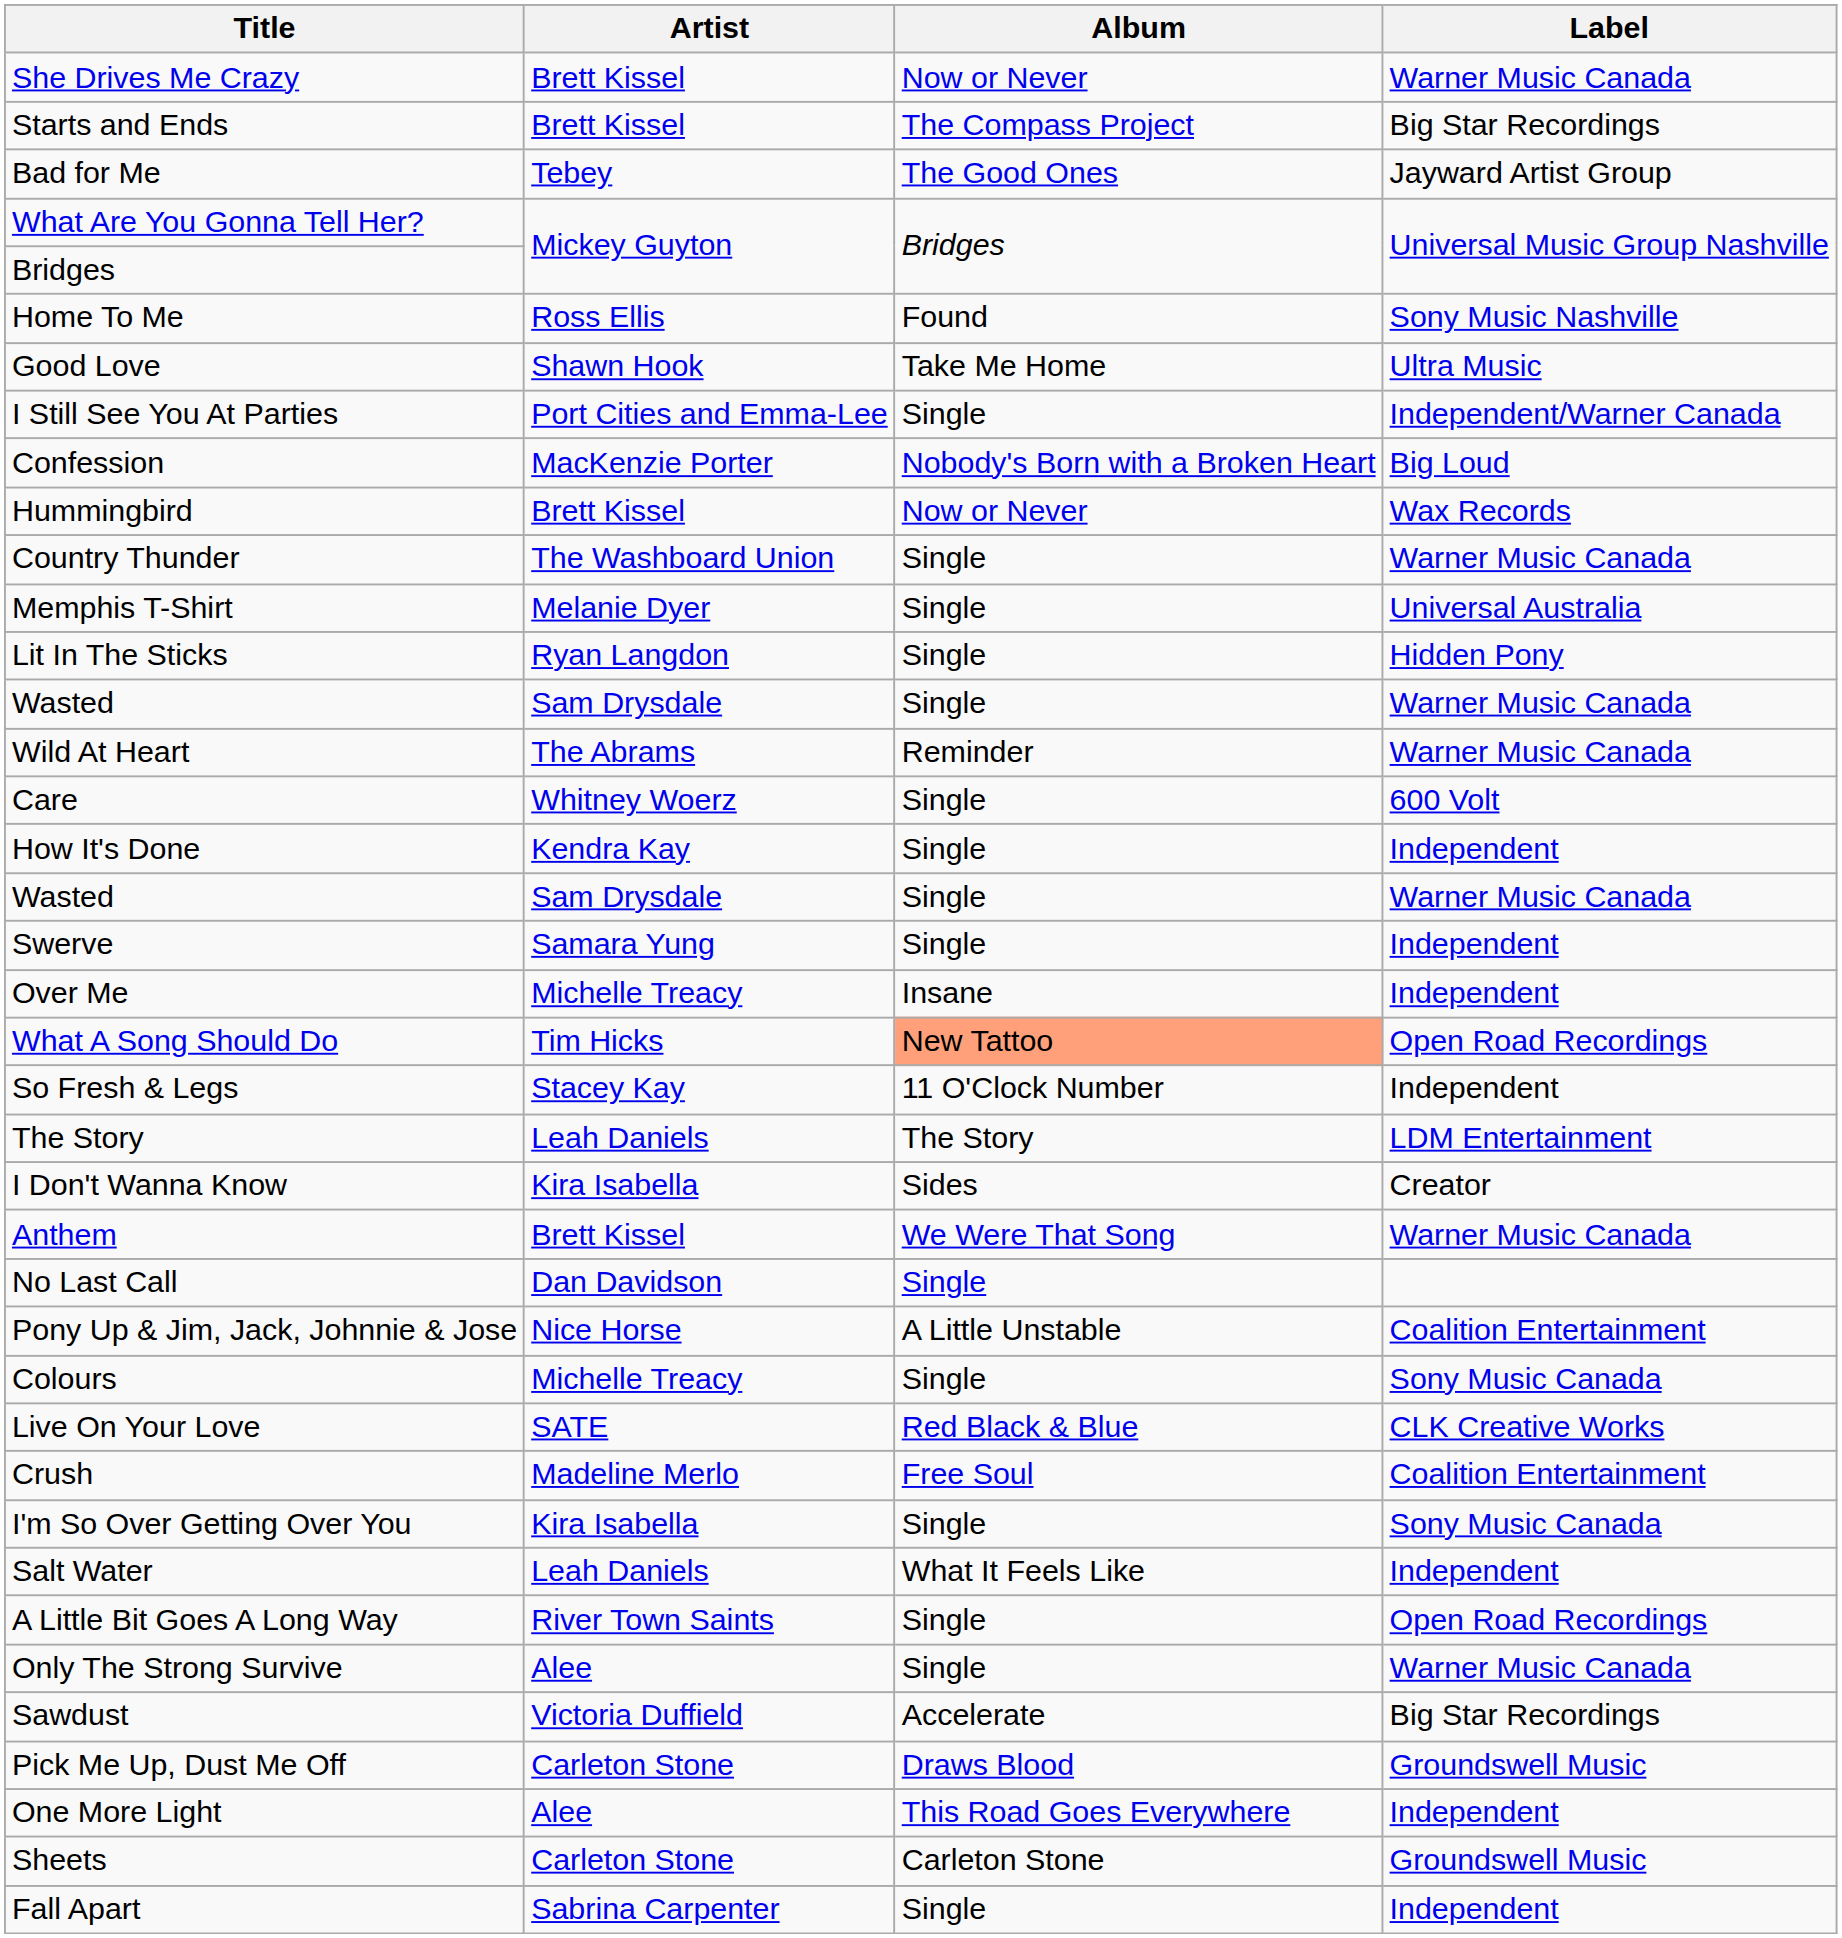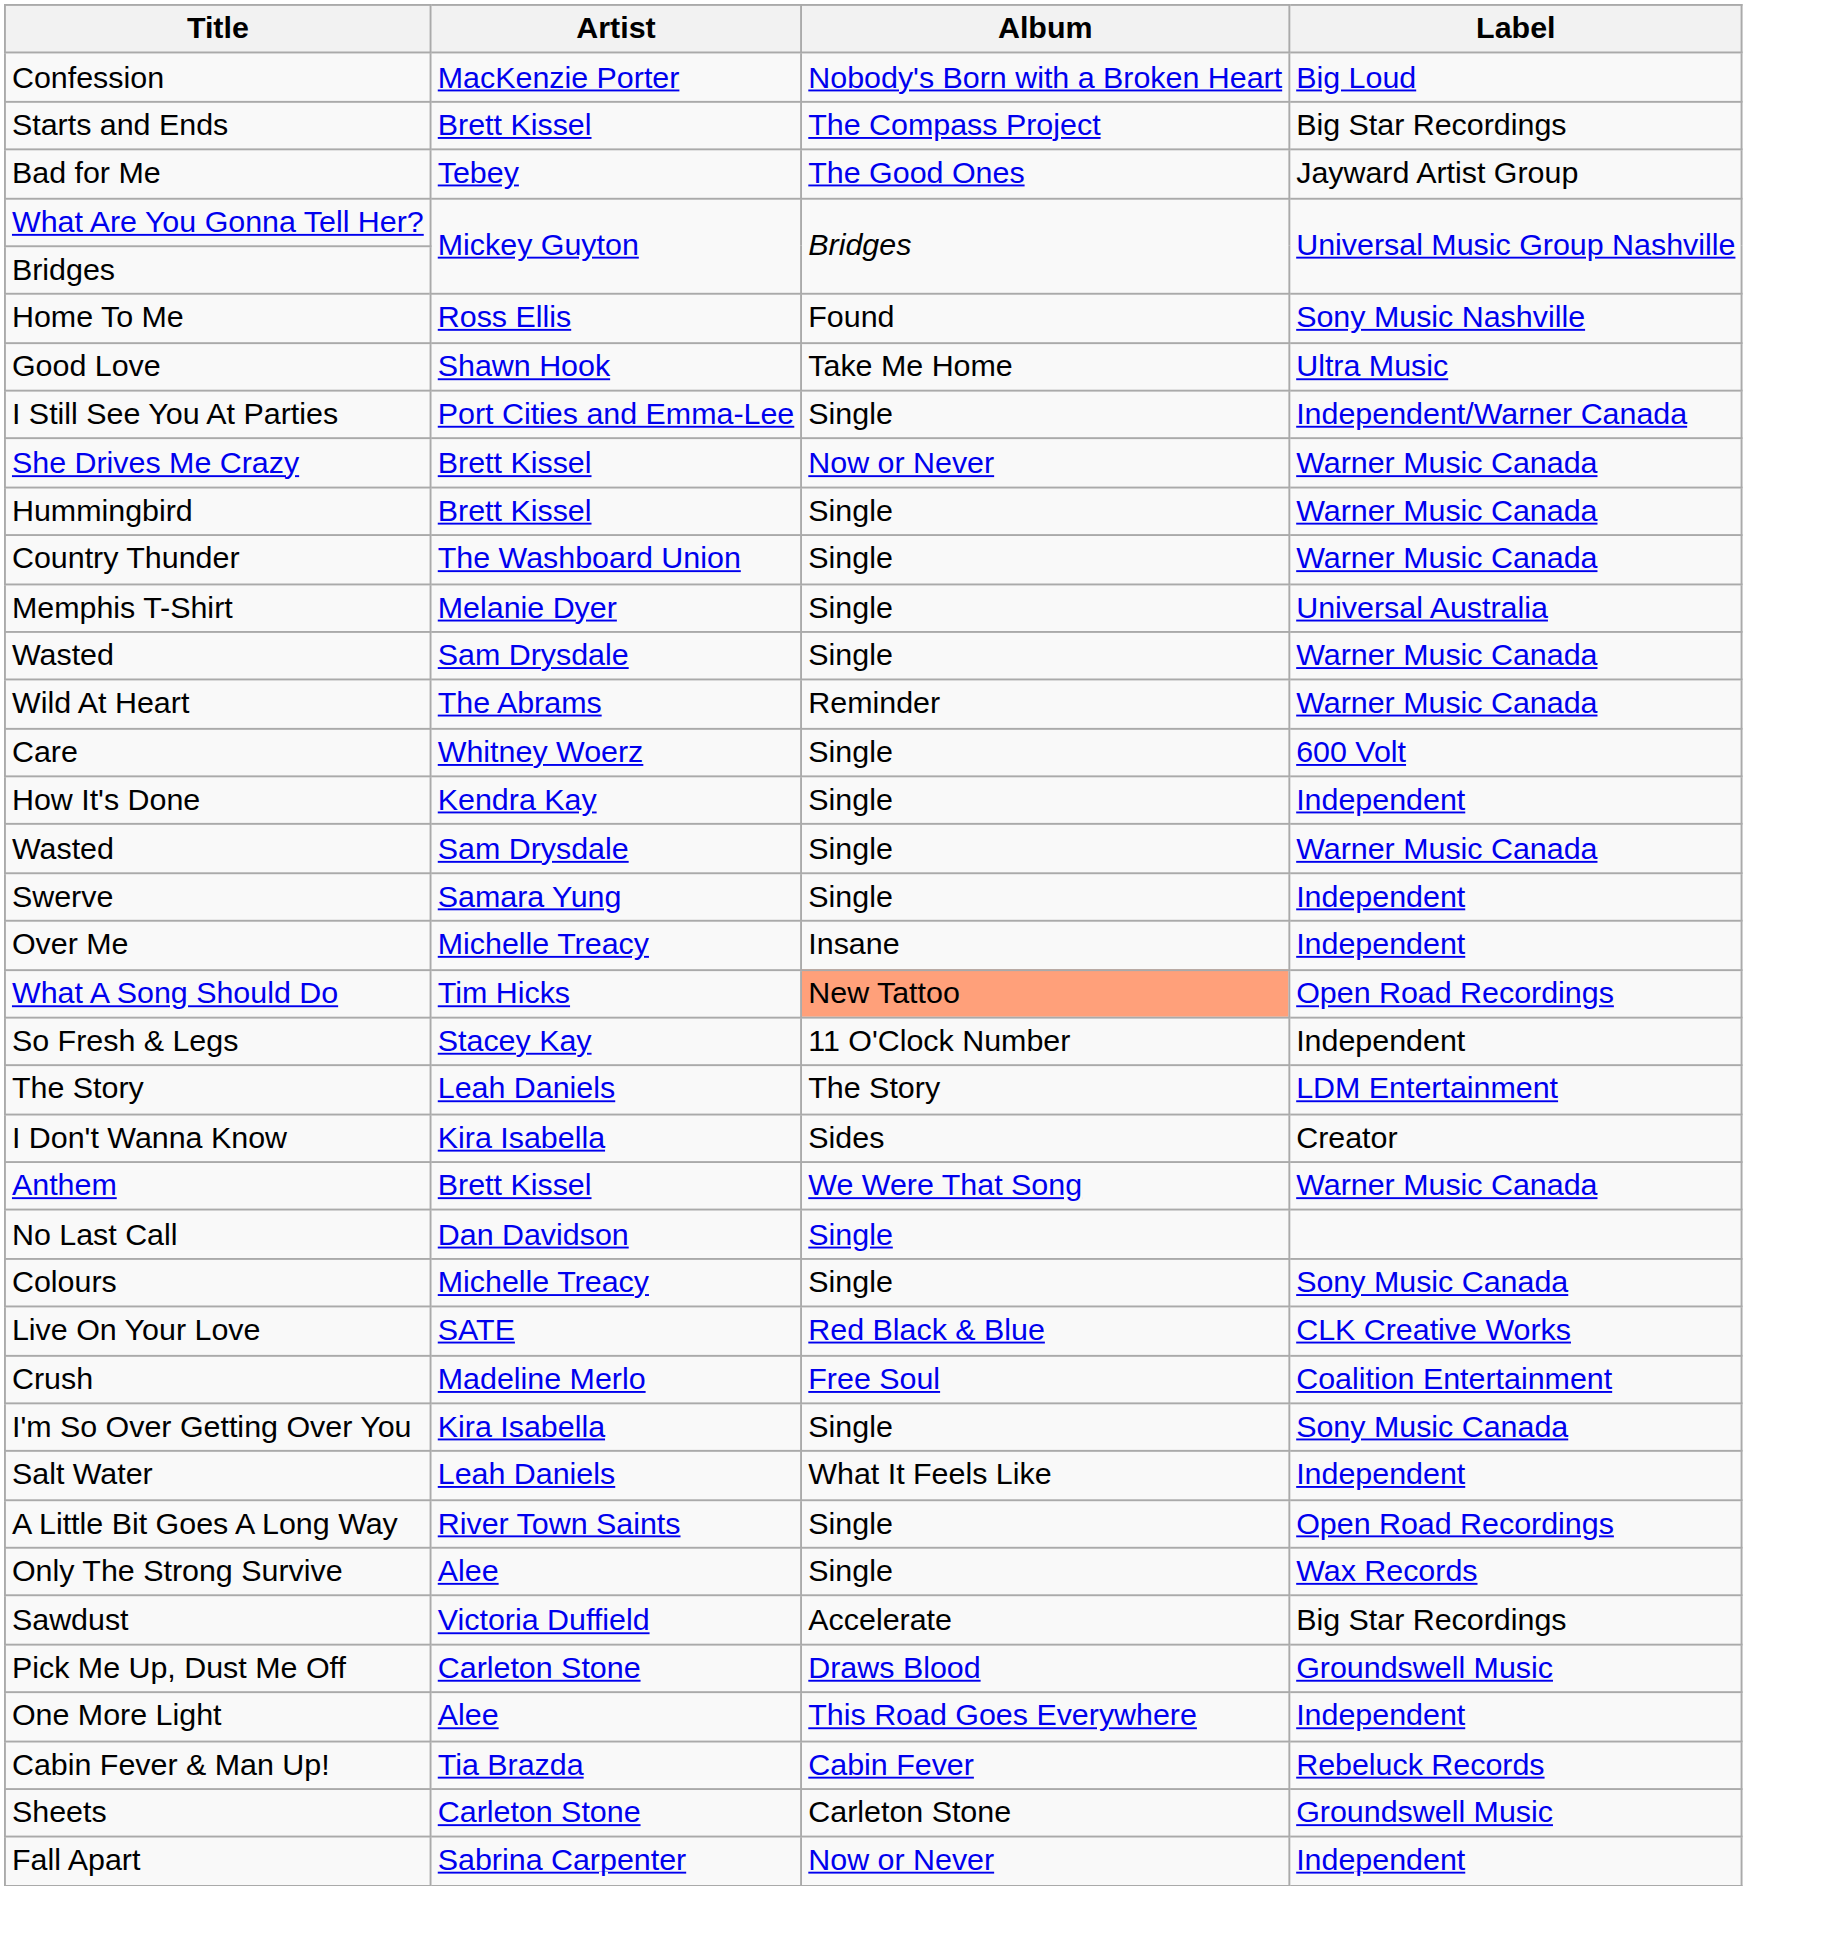rows swapped: Confession <-> She Drives Me Crazy
Hummingbird | Album: Now or Never -> Single
Hummingbird | Label: Wax Records -> Warner Music Canada
- row: Lit In The Sticks | Ryan Langdon | Single | Hidden Pony
- row: Pony Up & Jim, Jack, Johnnie & Jose | Nice Horse | A Little Unstable | Coalition Entertainment
Only The Strong Survive | Label: Warner Music Canada -> Wax Records
+ row: Cabin Fever & Man Up! | Tia Brazda | Cabin Fever | Rebeluck Records
Fall Apart | Album: Single -> Now or Never
